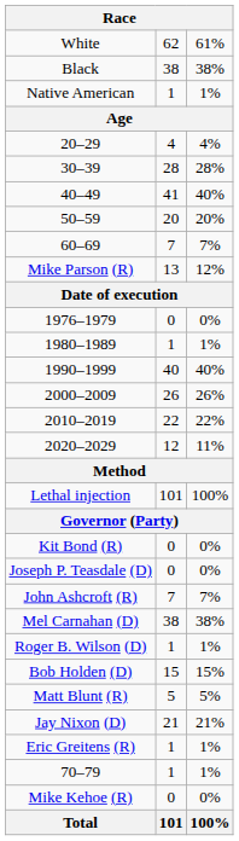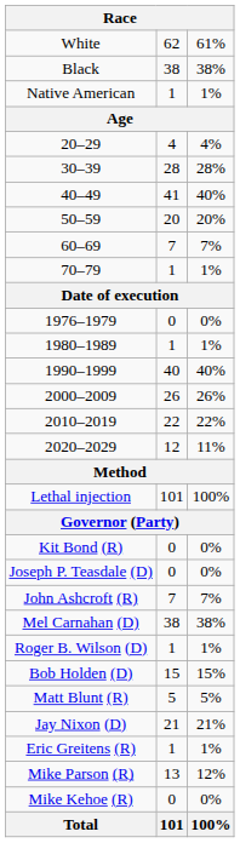rows swapped: 70–79 <-> Mike Parson (R)
